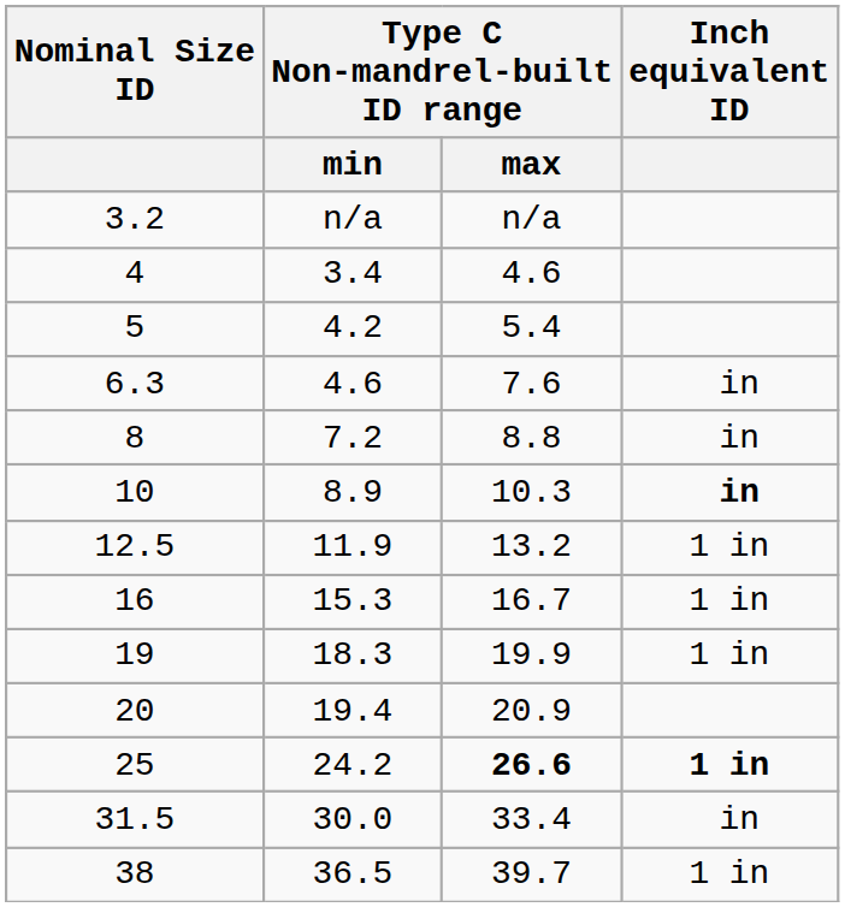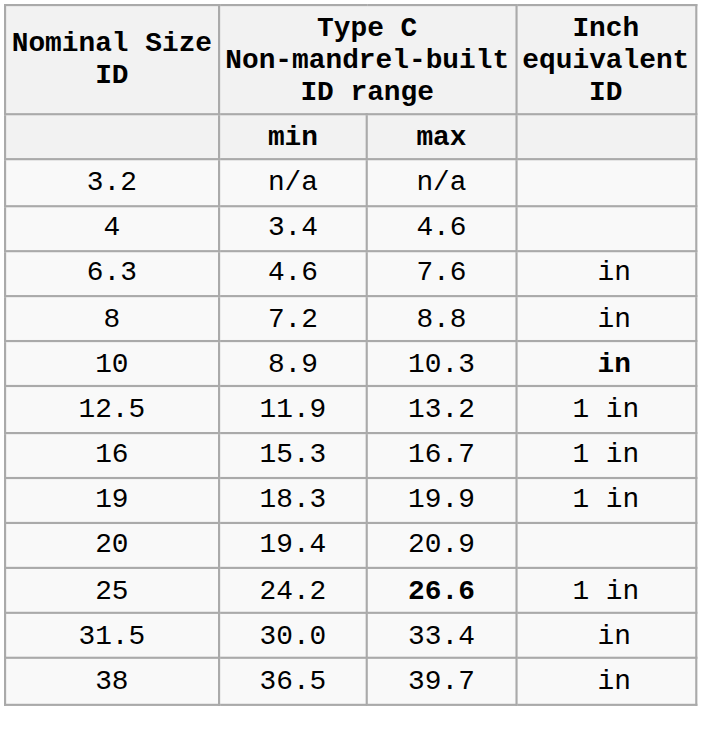- row: 5 | 4.2 | 5.4
25 | Inch equivalent ID: bold -> normal
38 | Inch equivalent ID: 1 in -> in
